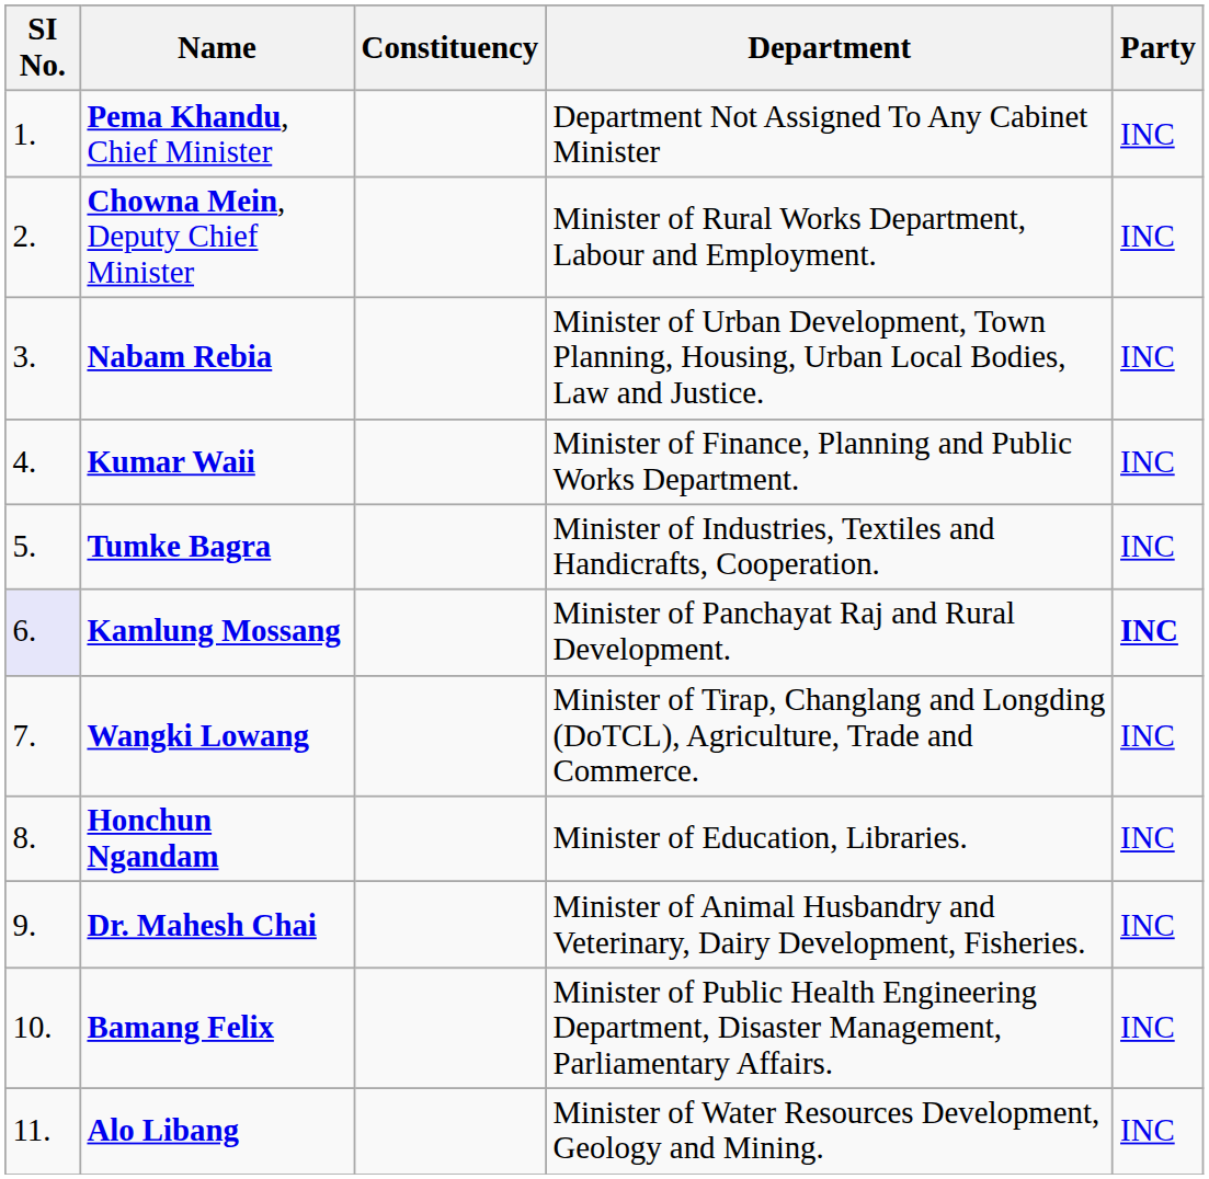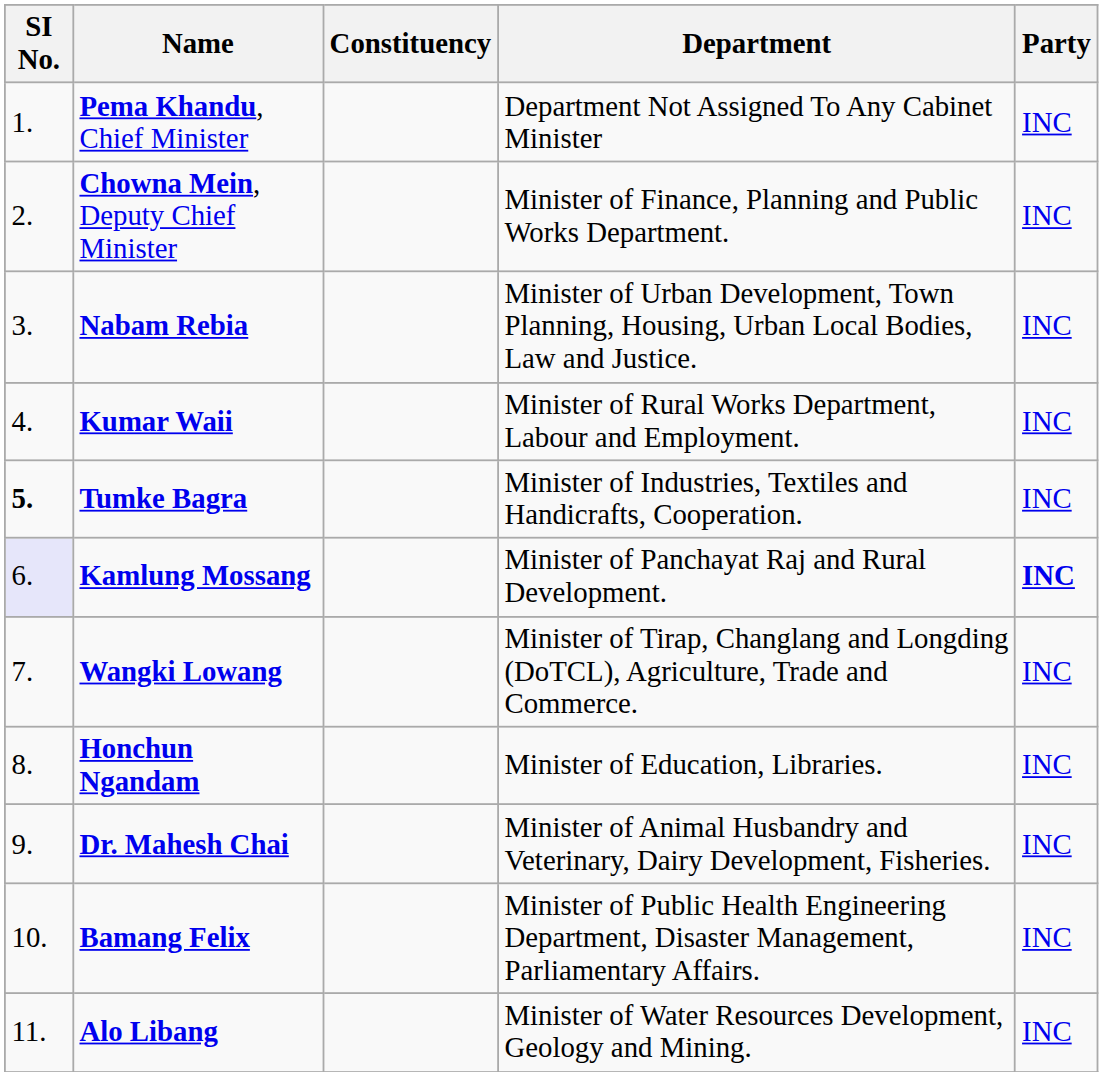Chowna Mein, Deputy Chief Minister | Department: Minister of Rural Works Department, Labour and Employment. -> Minister of Finance, Planning and Public Works Department.
Kumar Waii | Department: Minister of Finance, Planning and Public Works Department. -> Minister of Rural Works Department, Labour and Employment.
Tumke Bagra | SI No.: normal -> bold
